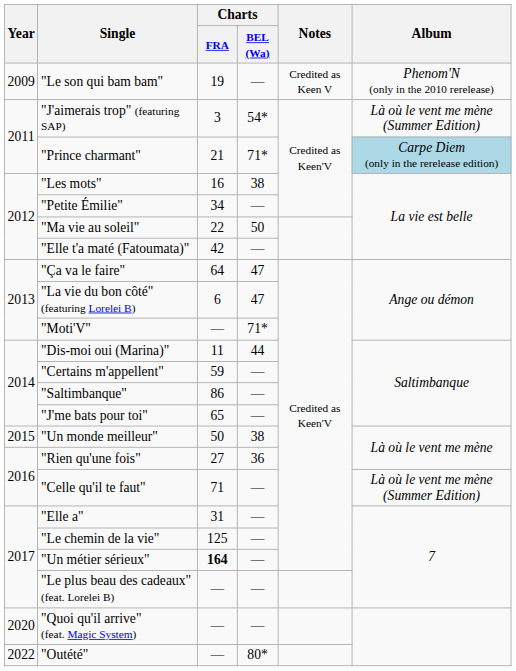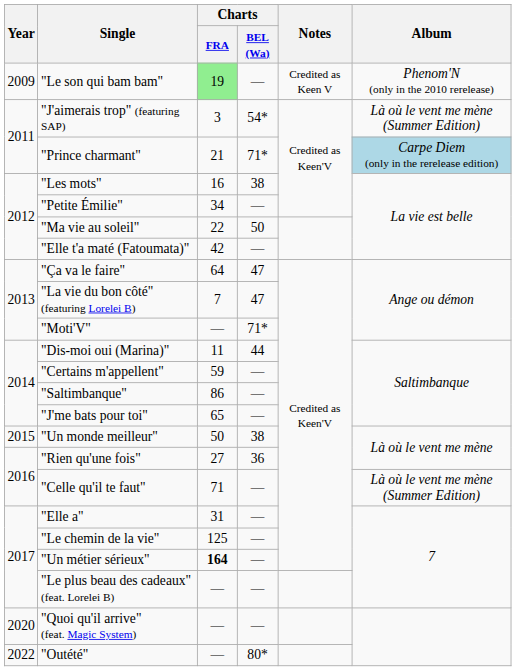"Le son qui bam bam" | Charts / FRA: no background -> lightgreen background
"La vie du bon côté" (featuring Lorelei B) | Charts / FRA: 6 -> 7
